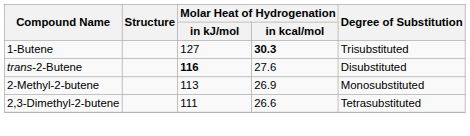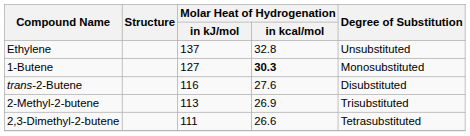+ row: Ethylene | 137 | 32.8 | Unsubstituted
1-Butene | Degree of Substitution: Trisubstituted -> Monosubstituted
trans-2-Butene | Molar Heat of Hydrogenation / in kJ/mol: bold -> normal
2-Methyl-2-butene | Degree of Substitution: Monosubstituted -> Trisubstituted
